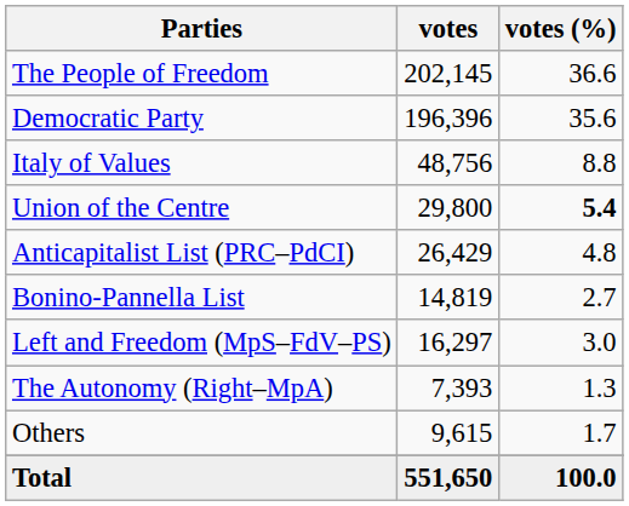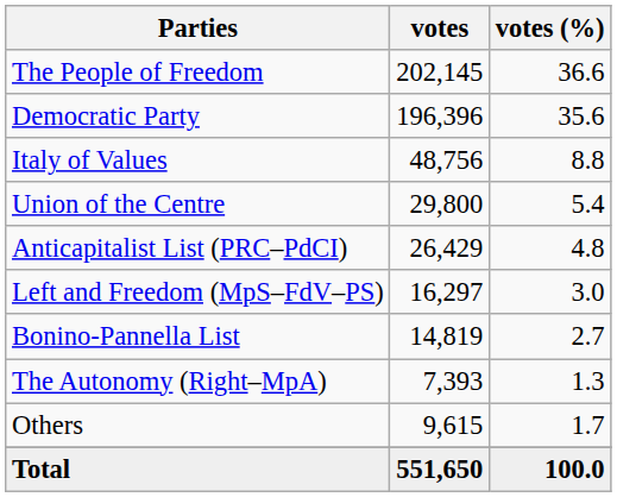Union of the Centre | votes (%): bold -> normal
rows swapped: Left and Freedom (MpS–FdV–PS) <-> Bonino-Pannella List
